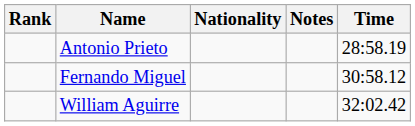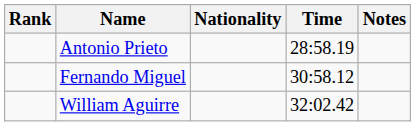columns swapped: Time <-> Notes
